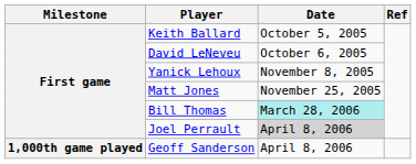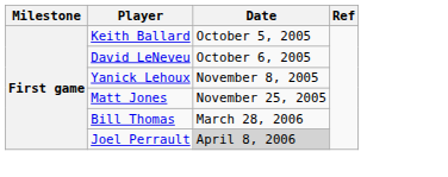Bill Thomas | Date: paleturquoise background -> no background
- row: 1,000th game played | Geoff Sanderson | April 8, 2006
